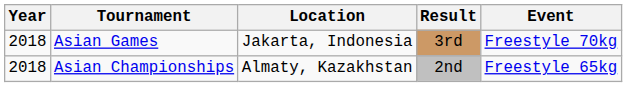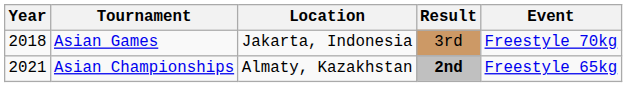Asian Championships | Year: 2018 -> 2021
Asian Championships | Result: normal -> bold
